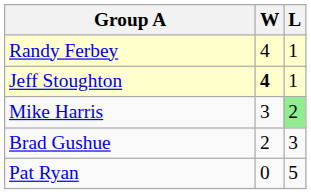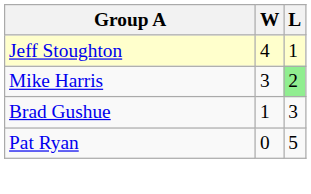- row: Randy Ferbey | 4 | 1
Jeff Stoughton | W: bold -> normal
Brad Gushue | W: 2 -> 1
